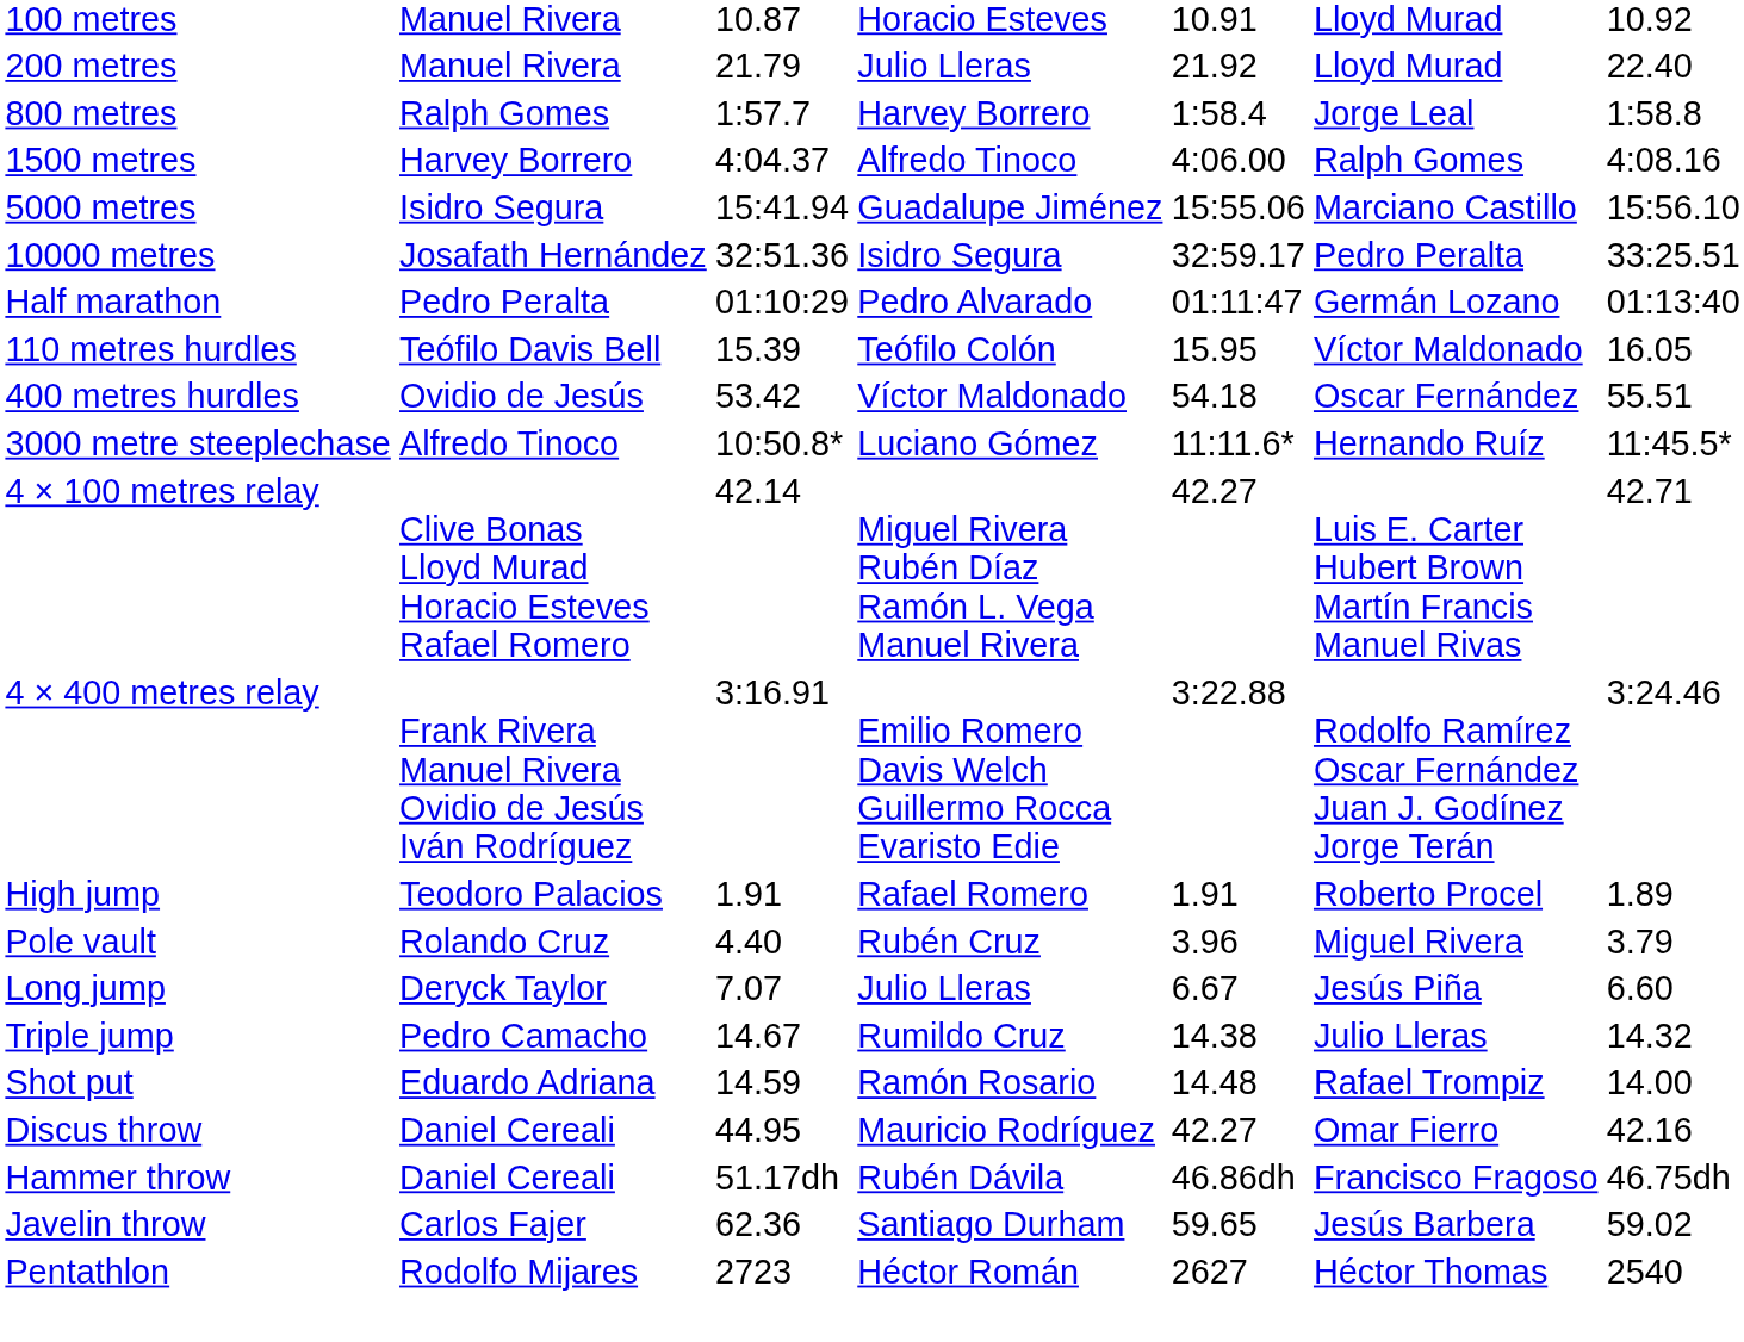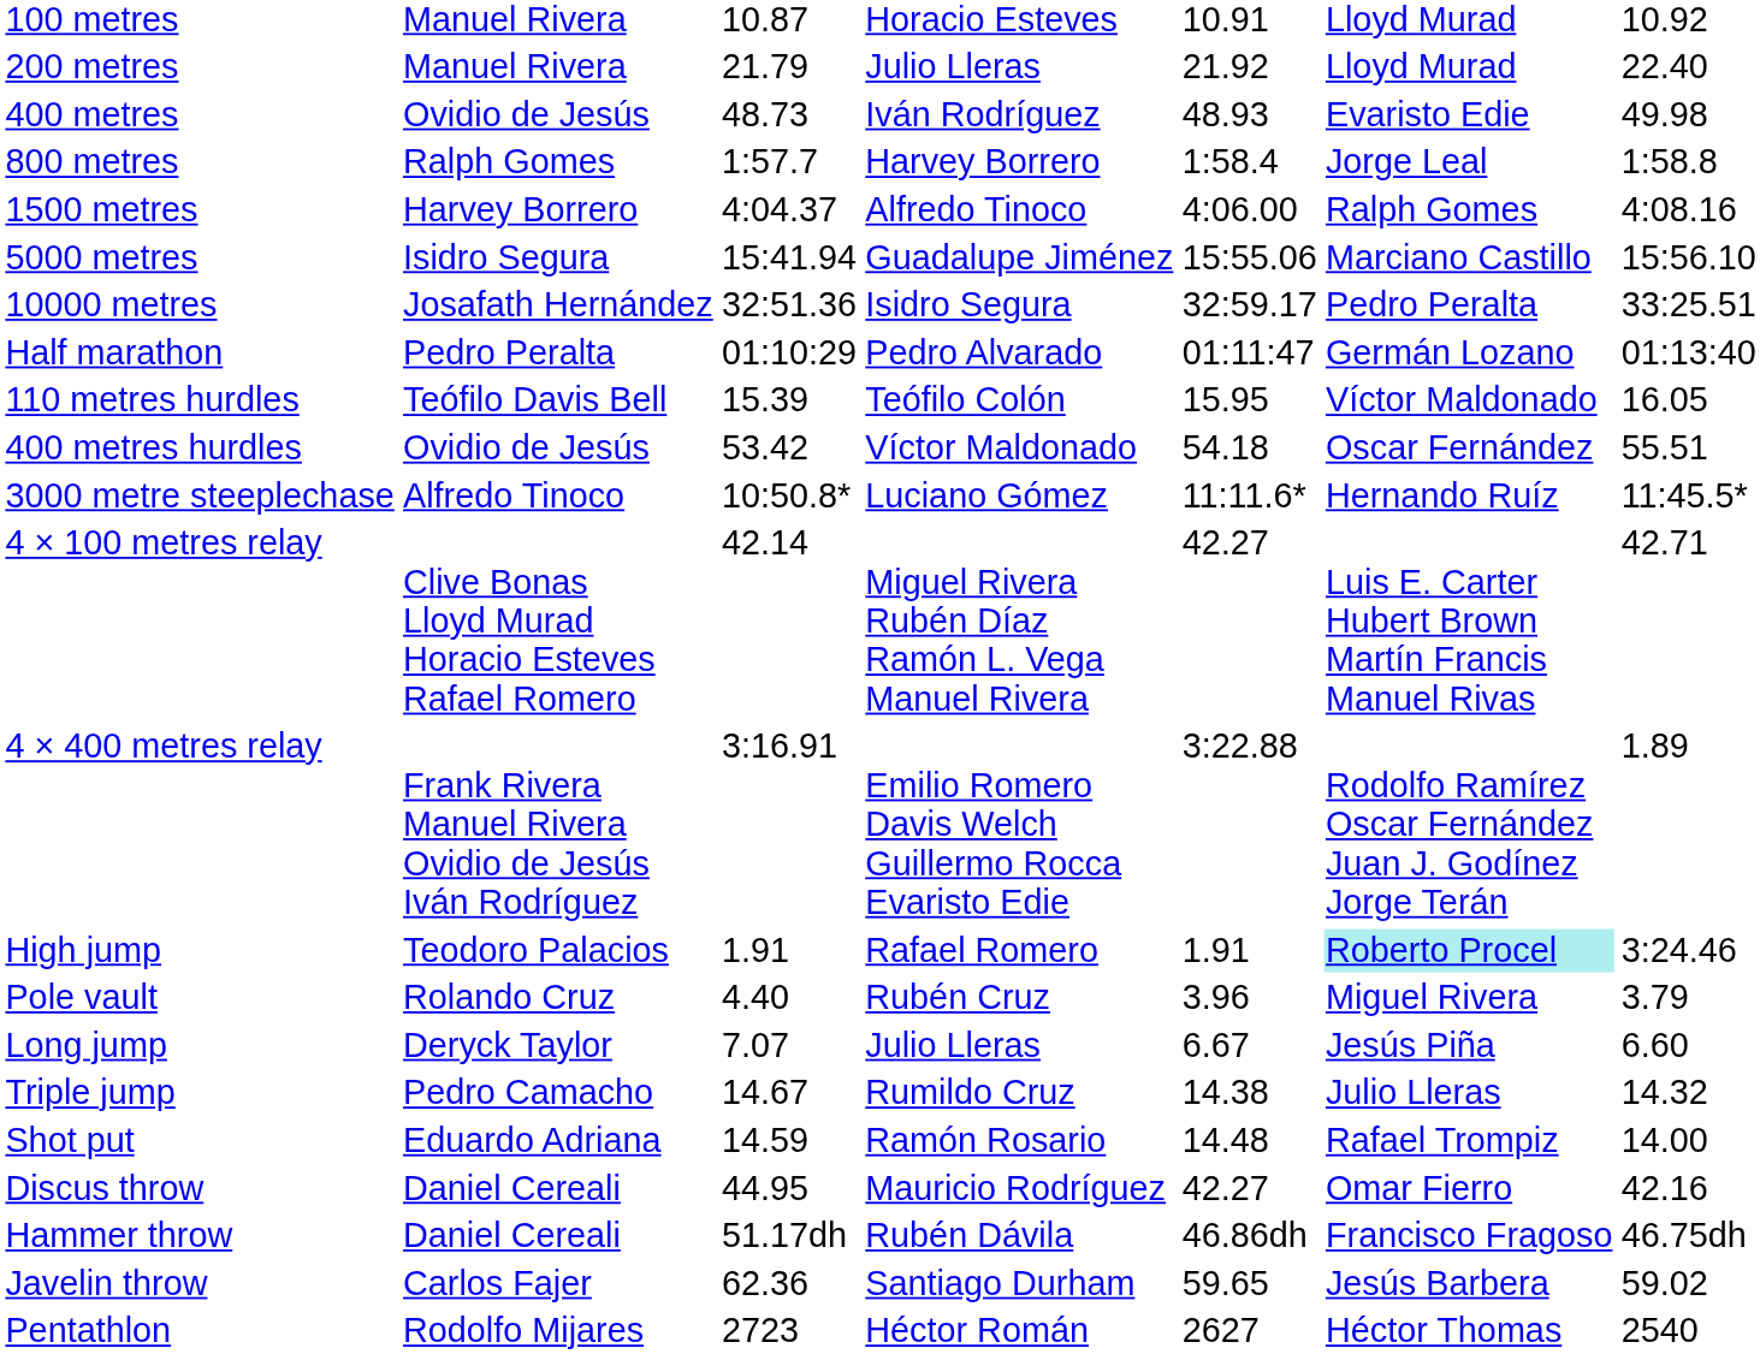+ row: 400 metres | Ovidio de Jesús | 48.73 | Iván Rodríguez | 48.93 | Evaristo Edie | 49.98
4 × 400 metres relay | column 7: 3:24.46 -> 1.89
High jump | column 6: no background -> paleturquoise background
High jump | column 7: 1.89 -> 3:24.46
